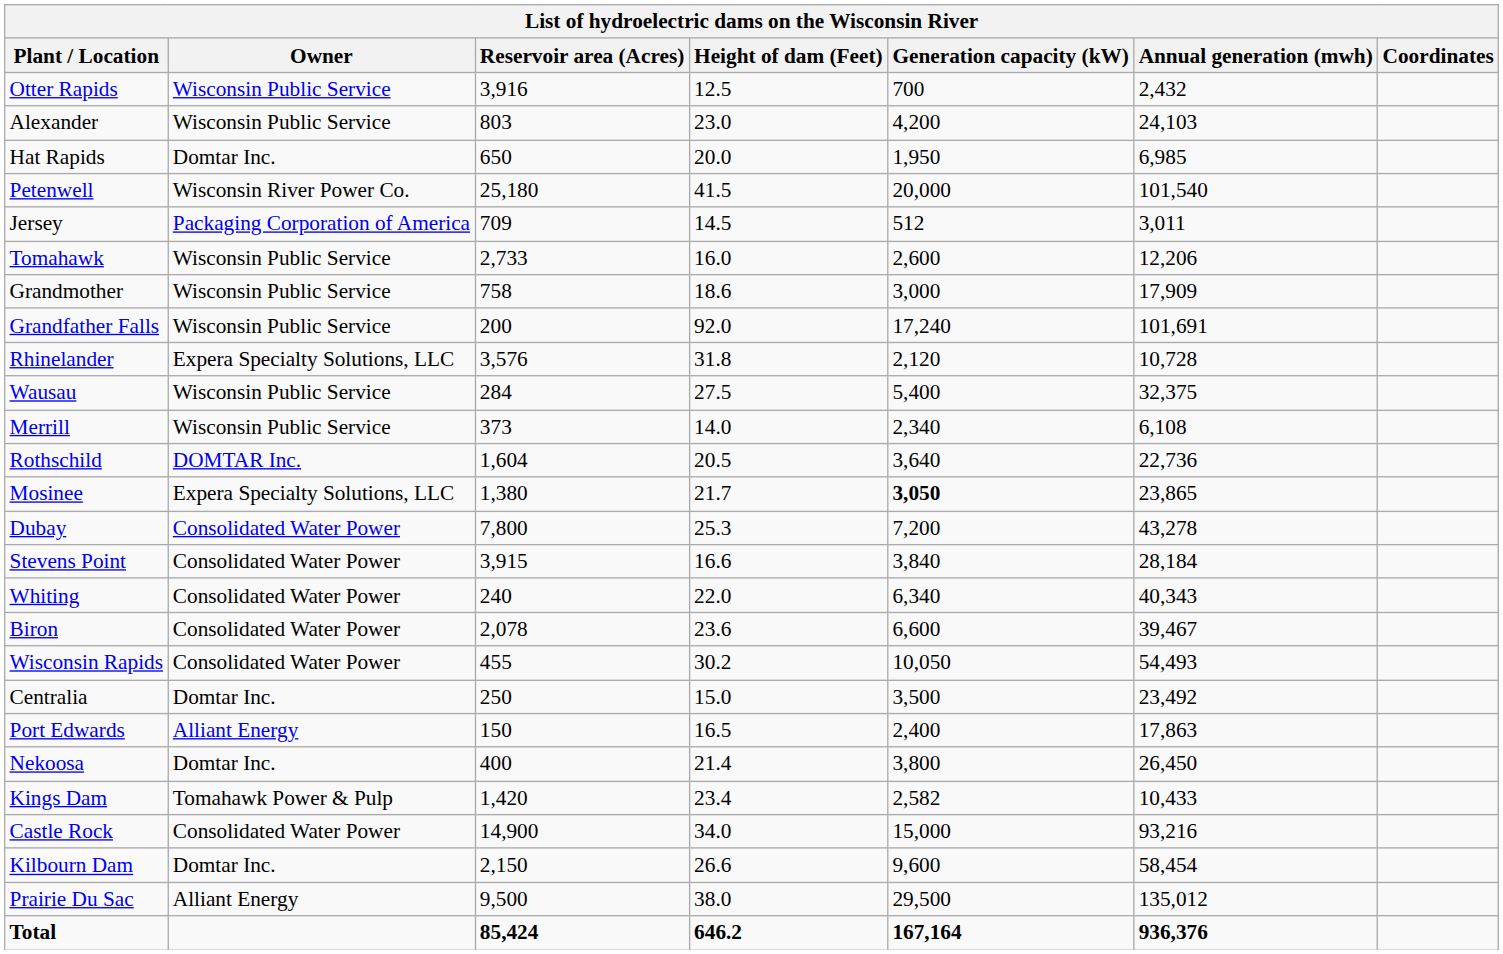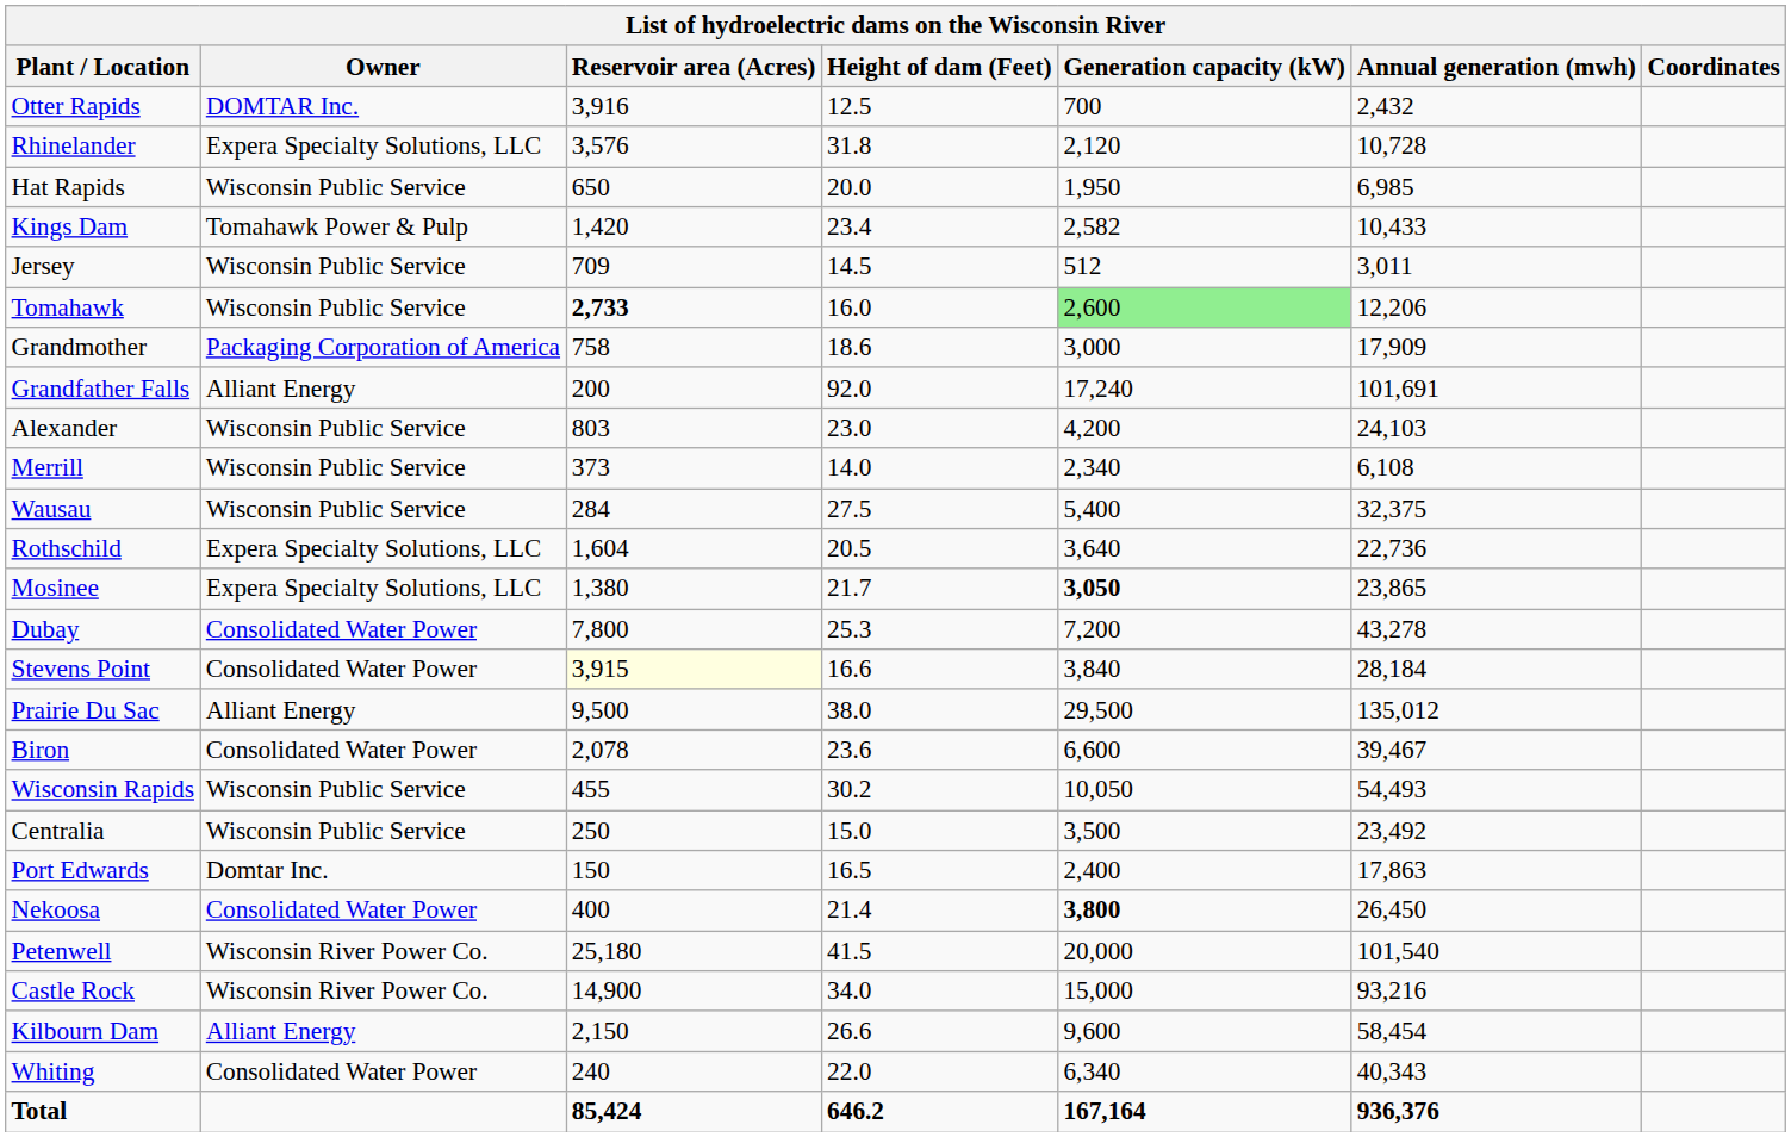Otter Rapids | Owner: Wisconsin Public Service -> DOMTAR Inc.
rows swapped: Rhinelander <-> Alexander
Hat Rapids | Owner: Domtar Inc. -> Wisconsin Public Service
rows swapped: Kings Dam <-> Petenwell
Jersey | Owner: Packaging Corporation of America -> Wisconsin Public Service
Tomahawk | Reservoir area (Acres): normal -> bold
Tomahawk | Generation capacity (kW): no background -> lightgreen background
Grandmother | Owner: Wisconsin Public Service -> Packaging Corporation of America
Grandfather Falls | Owner: Wisconsin Public Service -> Alliant Energy
rows swapped: Merrill <-> Wausau
Rothschild | Owner: DOMTAR Inc. -> Expera Specialty Solutions, LLC
Stevens Point | Reservoir area (Acres): no background -> lightyellow background
rows swapped: Whiting <-> Prairie Du Sac
Wisconsin Rapids | Owner: Consolidated Water Power -> Wisconsin Public Service
Centralia | Owner: Domtar Inc. -> Wisconsin Public Service
Port Edwards | Owner: Alliant Energy -> Domtar Inc.
Nekoosa | Owner: Domtar Inc. -> Consolidated Water Power
Nekoosa | Generation capacity (kW): normal -> bold
Castle Rock | Owner: Consolidated Water Power -> Wisconsin River Power Co.
Kilbourn Dam | Owner: Domtar Inc. -> Alliant Energy
